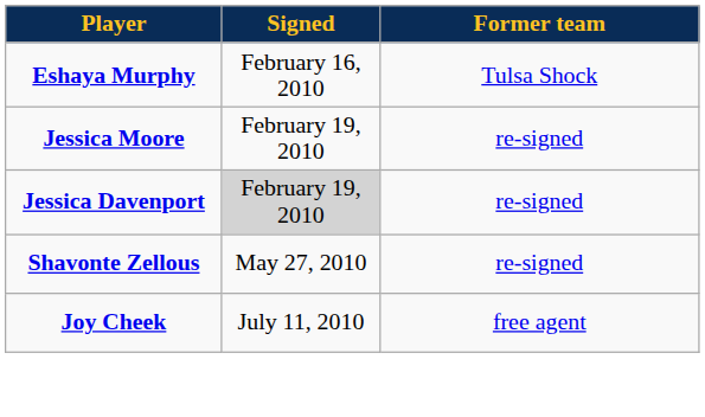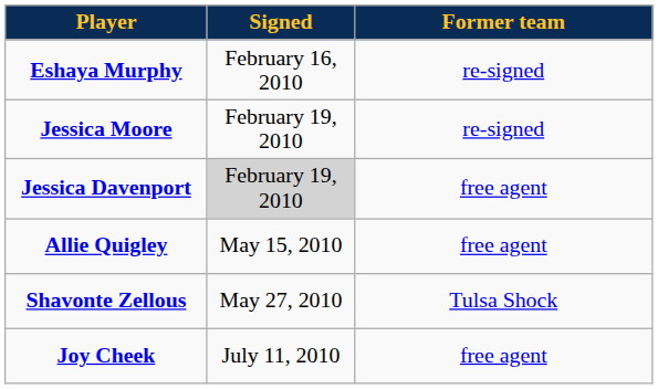Eshaya Murphy | Former team: Tulsa Shock -> re-signed
Jessica Davenport | Former team: re-signed -> free agent
+ row: Allie Quigley | May 15, 2010 | free agent
Shavonte Zellous | Former team: re-signed -> Tulsa Shock
